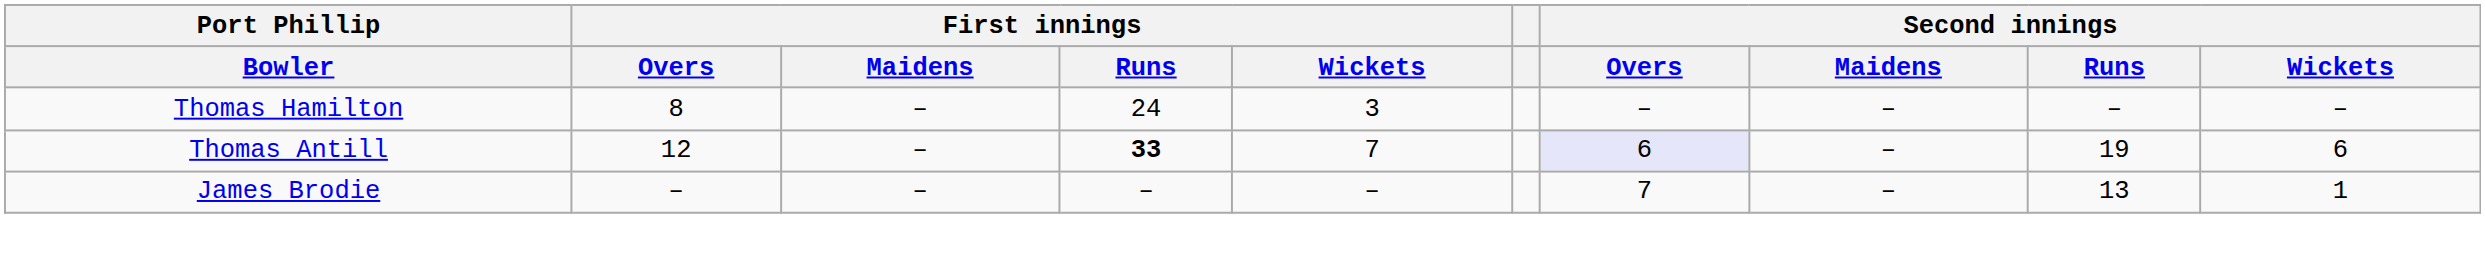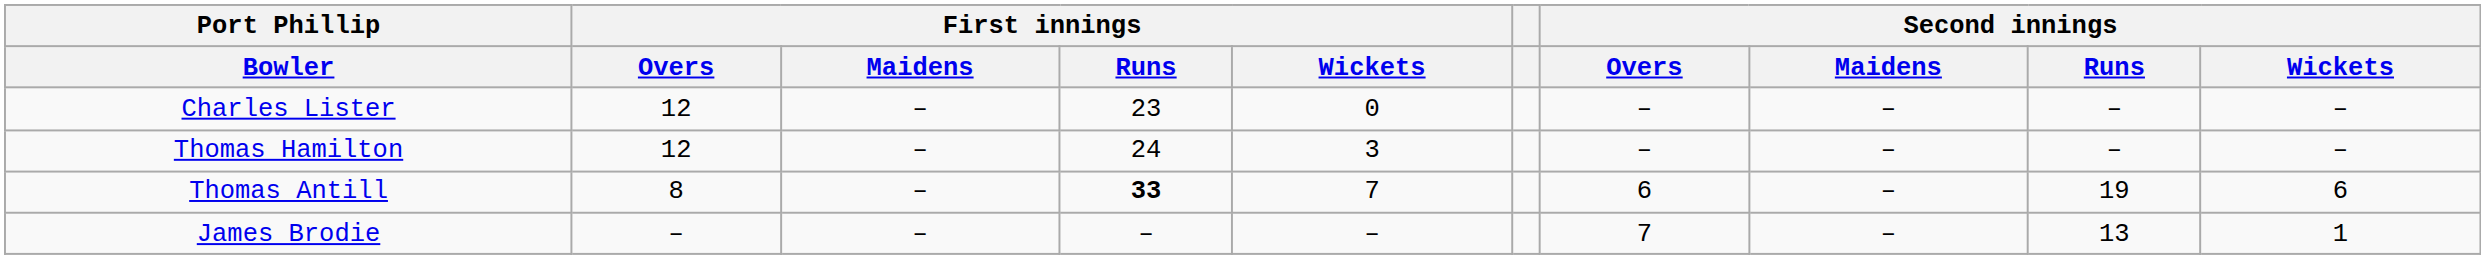+ row: Charles Lister | 12 | – | 23 | 0 | – | – | – | –
Thomas Hamilton | First innings / Overs: 8 -> 12
Thomas Antill | First innings / Overs: 12 -> 8
Thomas Antill | Second innings / Overs: lavender background -> no background
